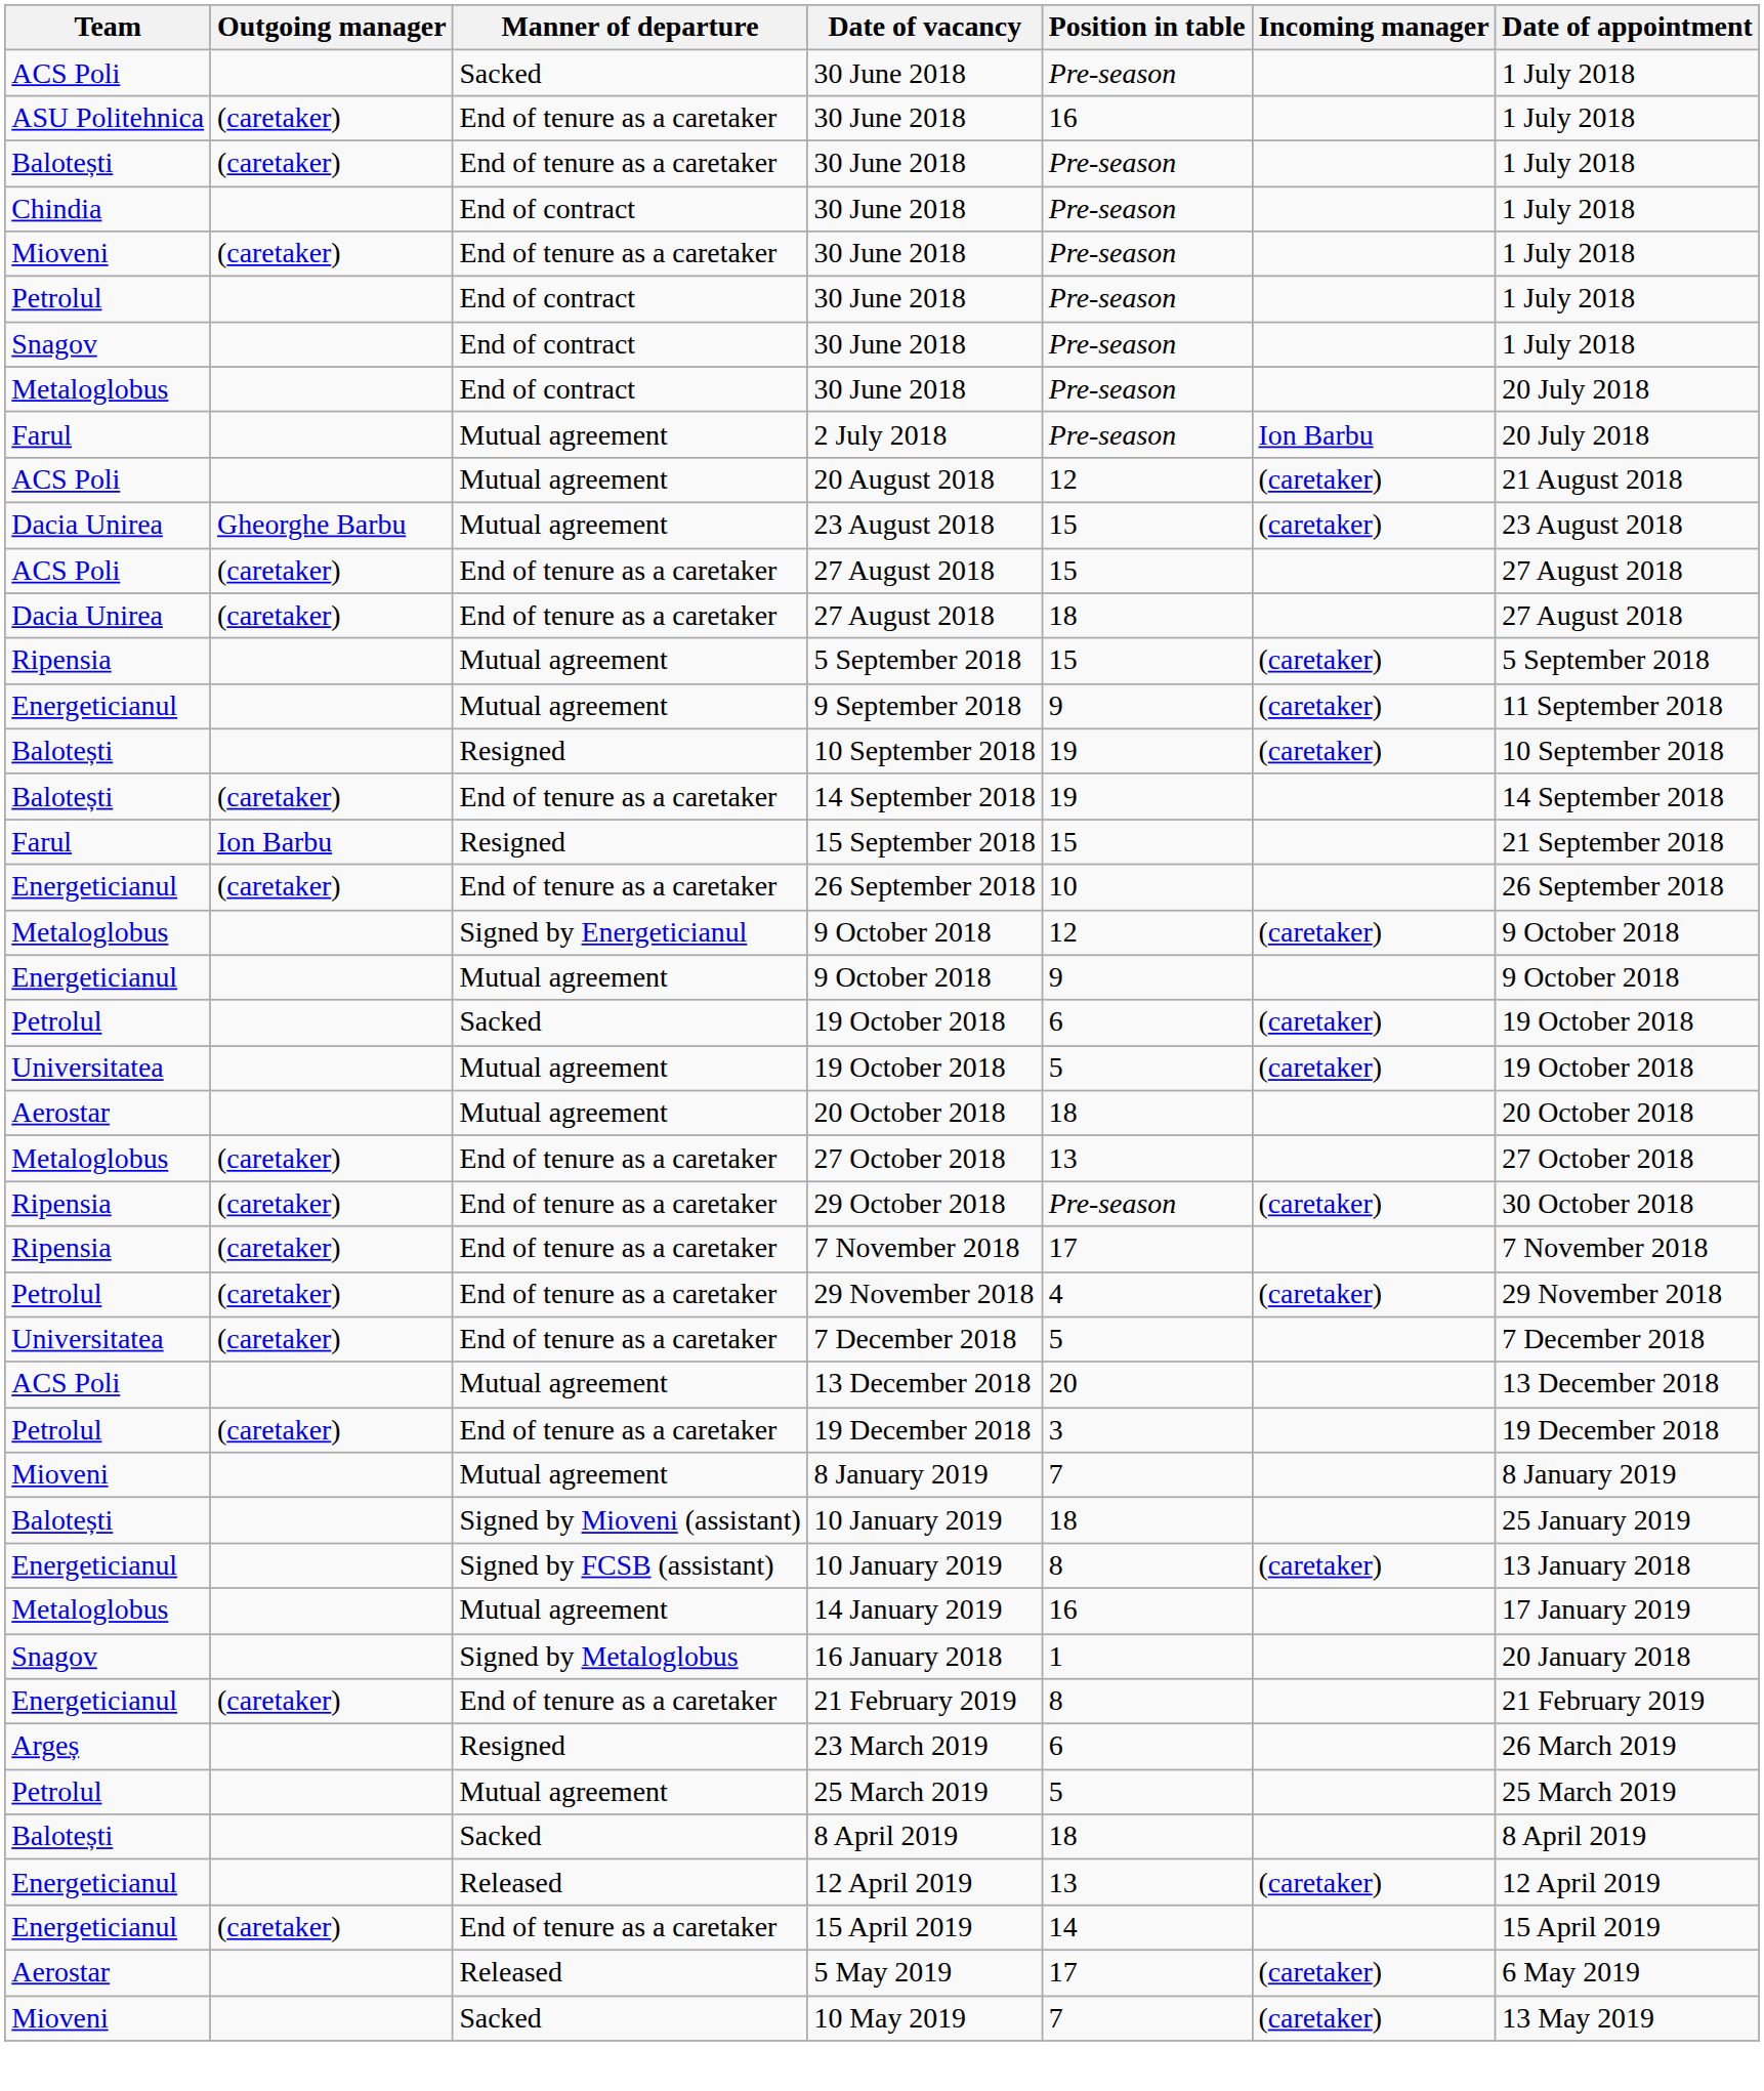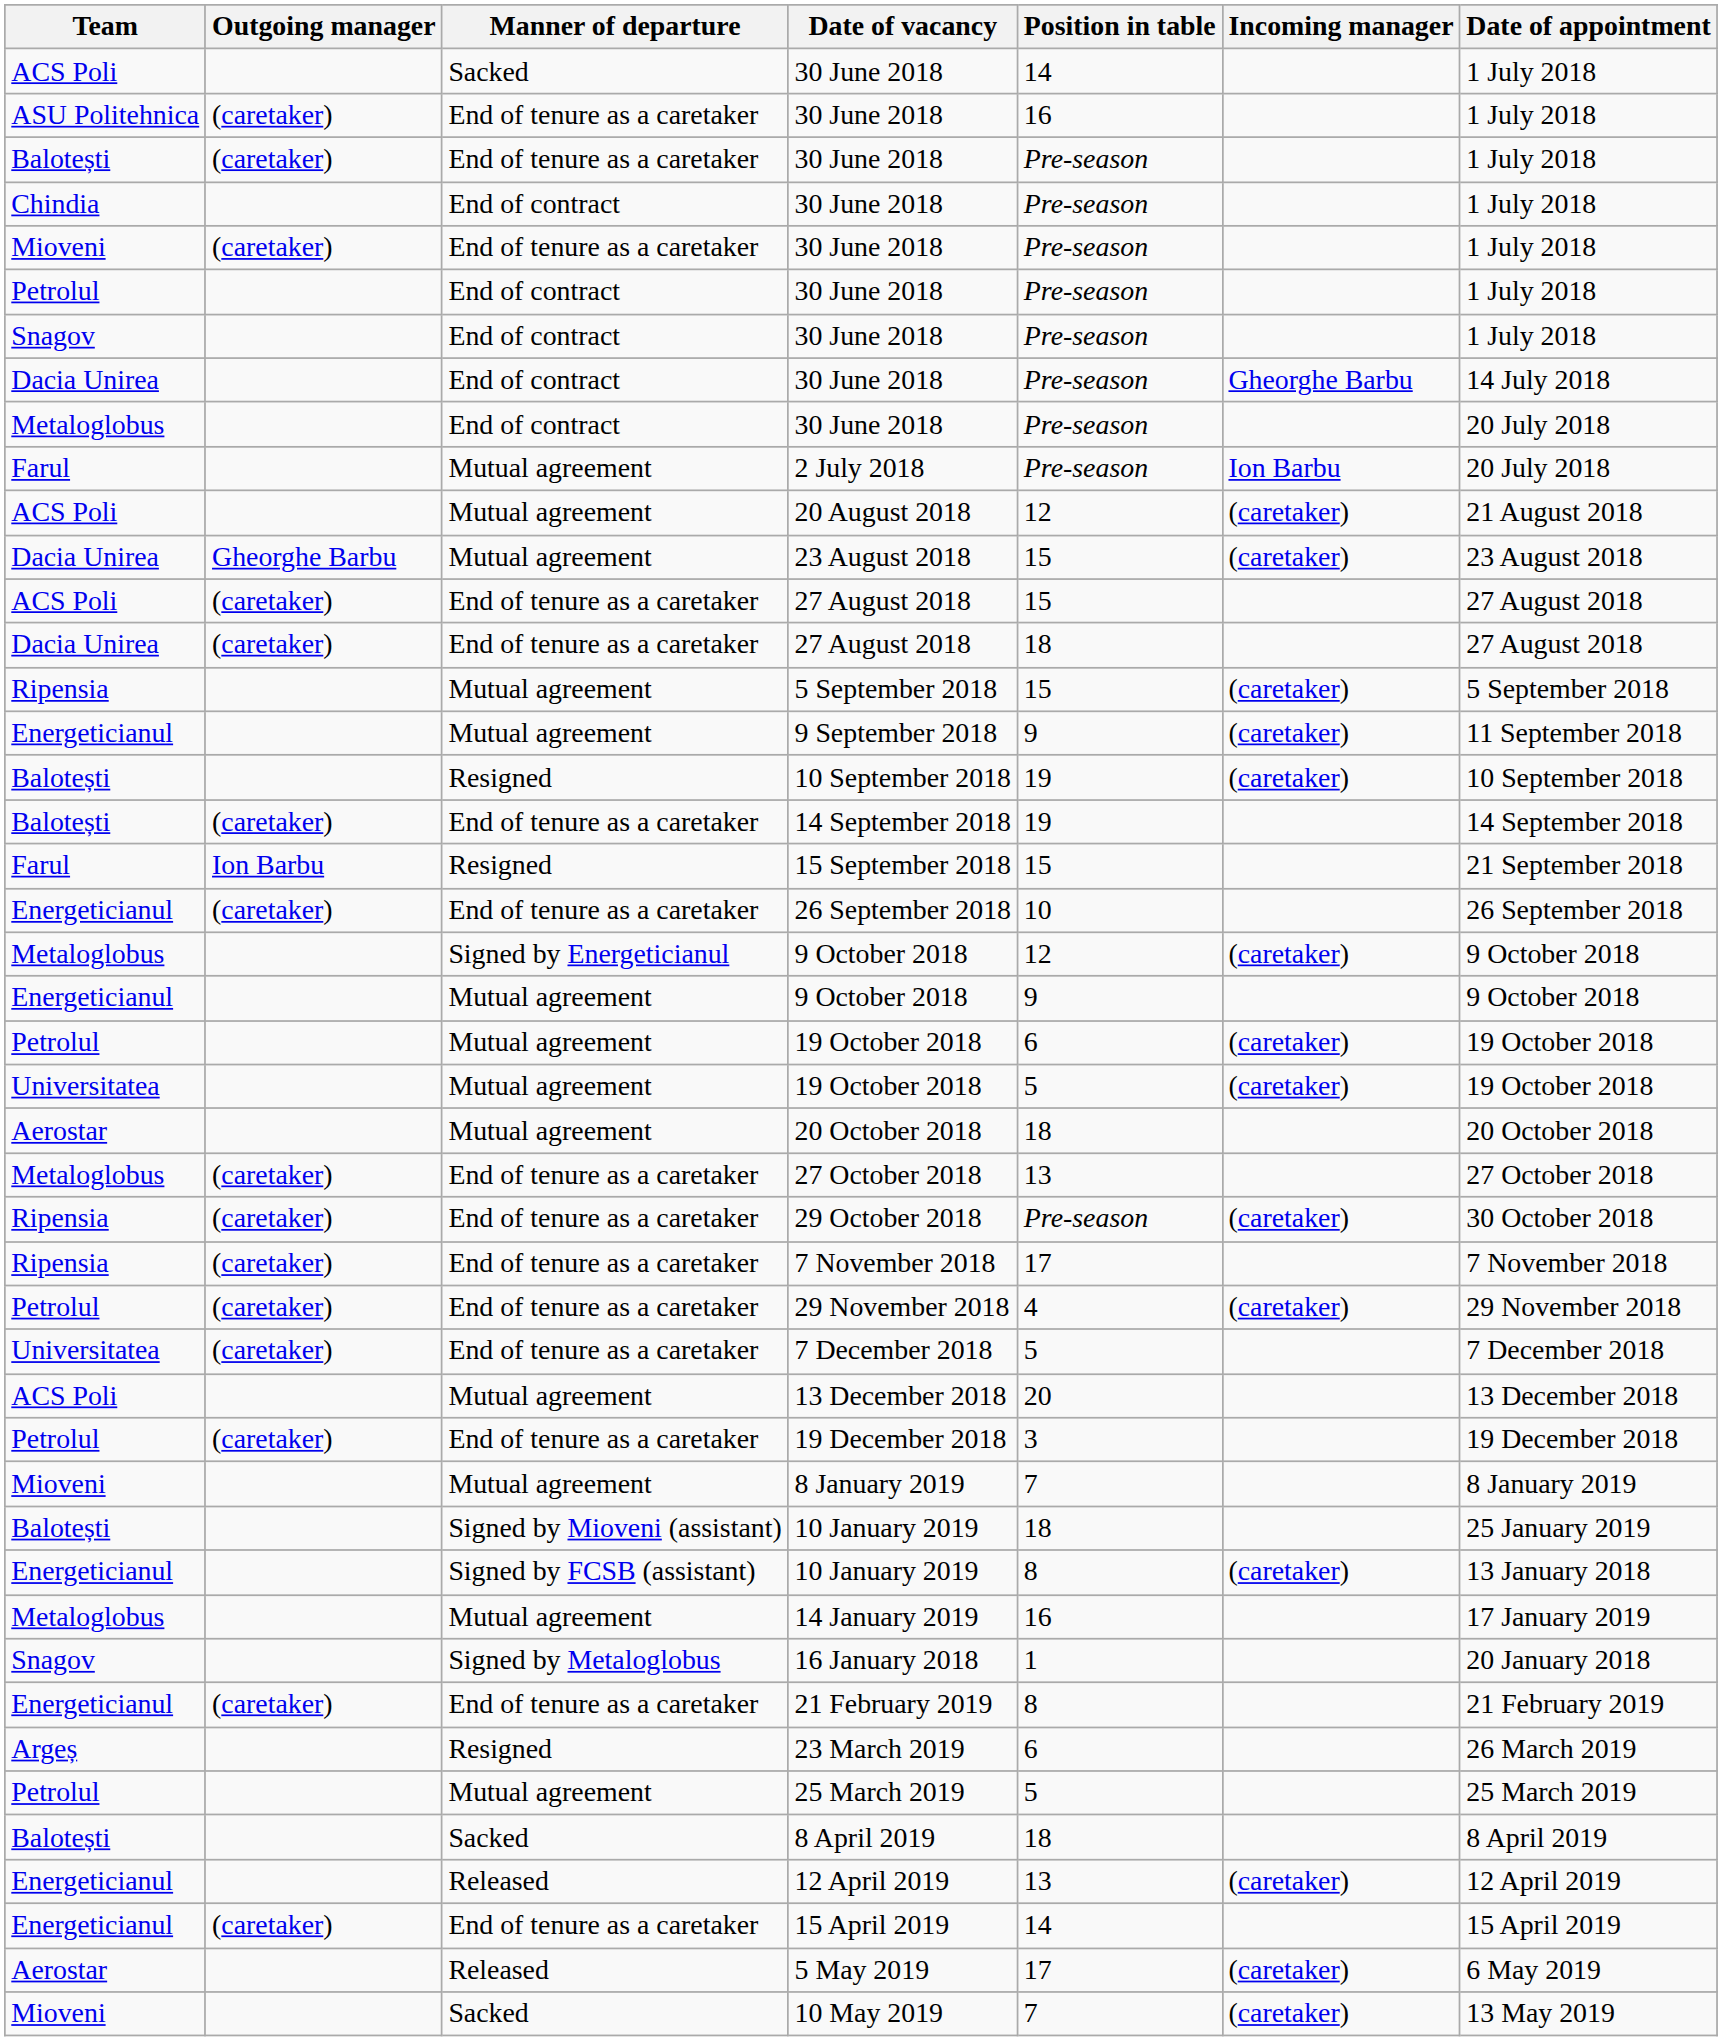ACS Poli / 30 June 2018 | Position in table: Pre-season -> 14
+ row: Dacia Unirea | End of contract | 30 June 2018 | Pre-season | Gheorghe Barbu | 14 July 2018
Petrolul / 19 October 2018 | Manner of departure: Sacked -> Mutual agreement
